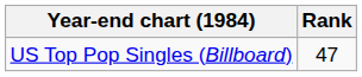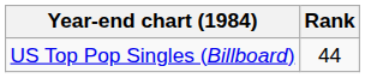US Top Pop Singles (Billboard) | Rank: 47 -> 44
